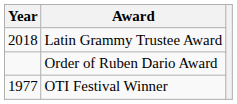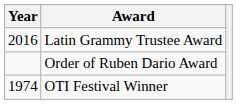Latin Grammy Trustee Award | Year: 2018 -> 2016
OTI Festival Winner | Year: 1977 -> 1974
